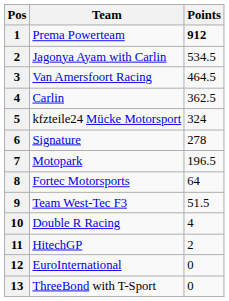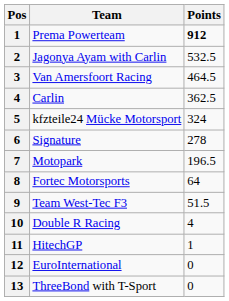Jagonya Ayam with Carlin | Points: 534.5 -> 532.5
HitechGP | Points: 2 -> 1
